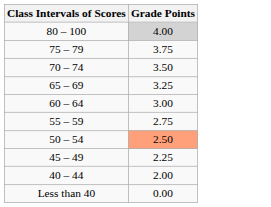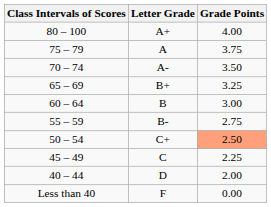+ column: Letter Grade | A+ | A | A- | B+ | B | B- | C+ | C | D | F
80 – 100 | Grade Points: lightgrey background -> no background
